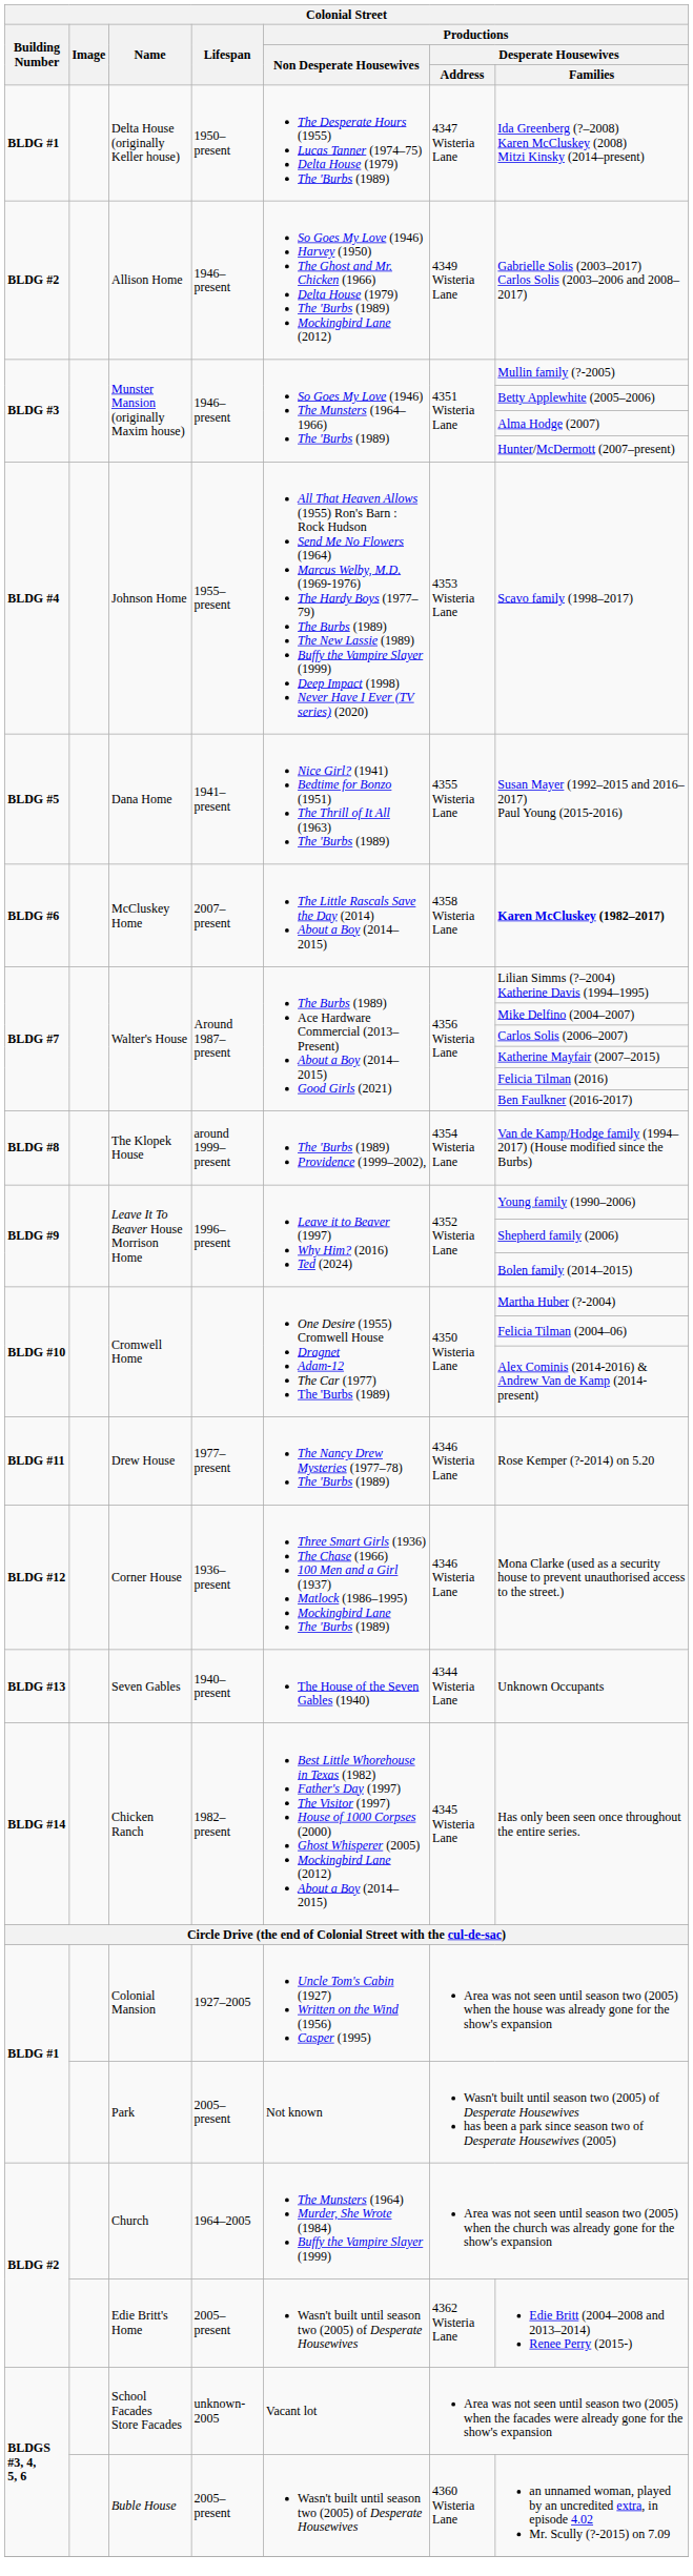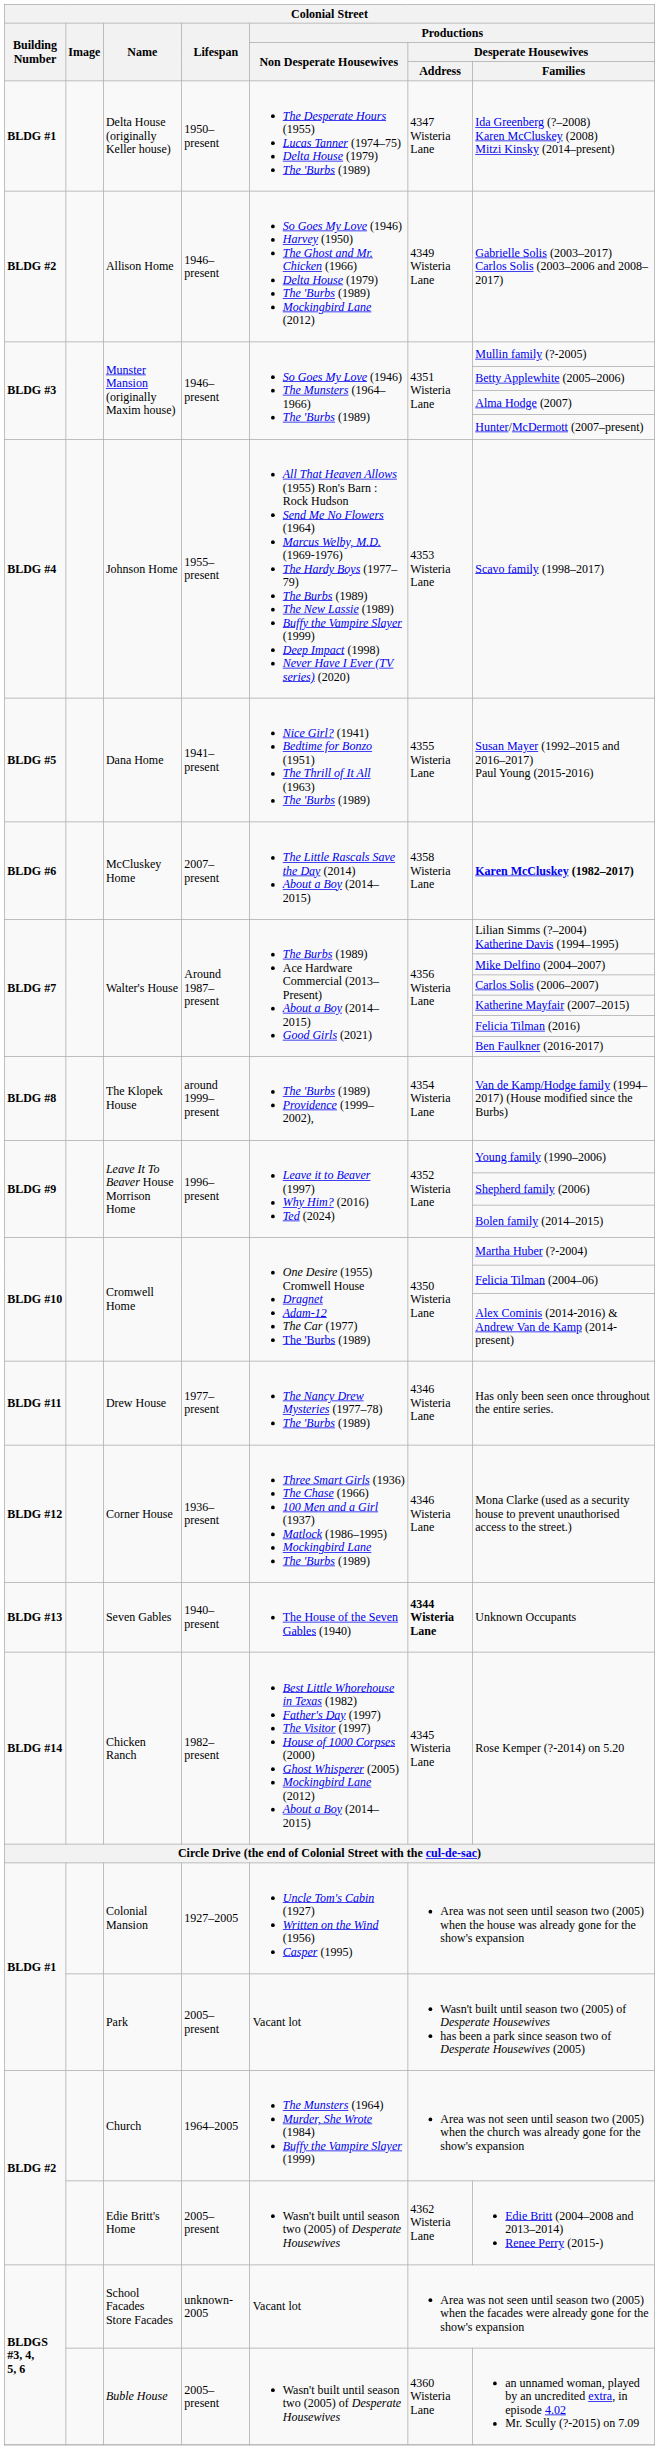Drew House | Productions / Desperate Housewives / Families: Rose Kemper (?-2014) on 5.20 -> Has only been seen once throughout the entire series.
Seven Gables | Productions / Desperate Housewives / Address: normal -> bold
Chicken Ranch | Productions / Desperate Housewives / Families: Has only been seen once throughout the entire series. -> Rose Kemper (?-2014) on 5.20
Park | Productions / Non Desperate Housewives: Not known -> Vacant lot
